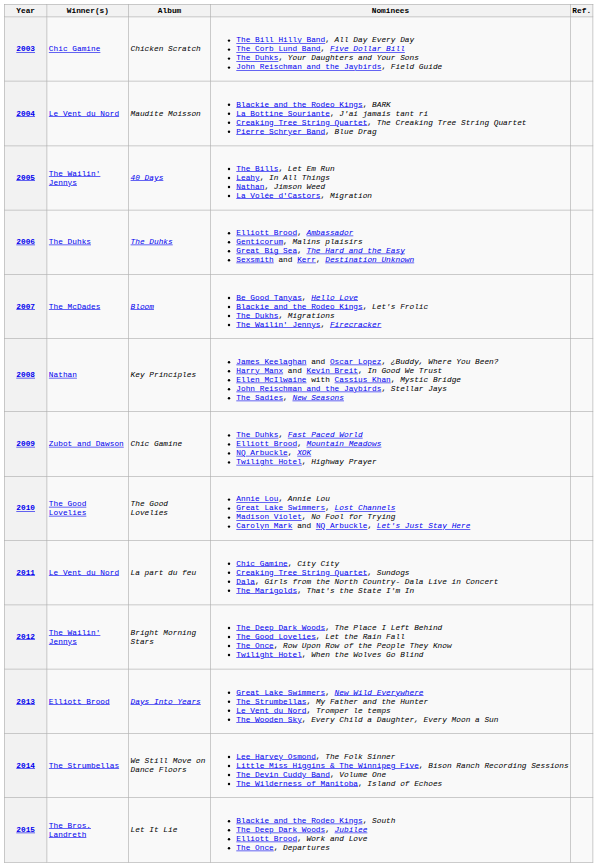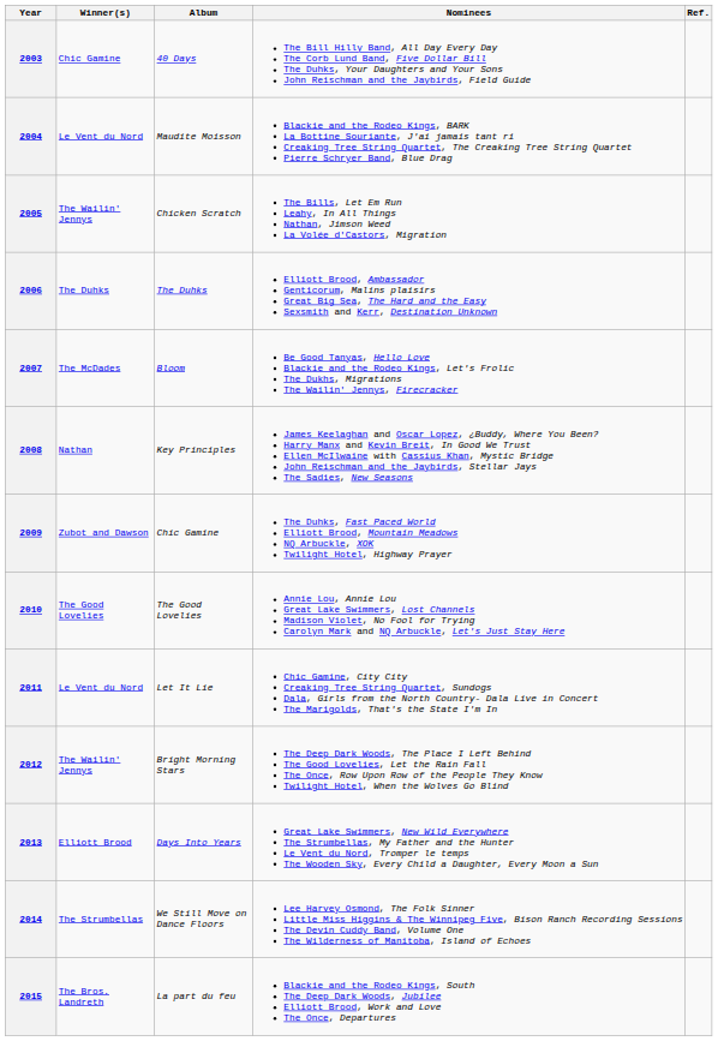2003 | Album: Chicken Scratch -> 40 Days
2005 | Album: 40 Days -> Chicken Scratch
2011 | Album: La part du feu -> Let It Lie
2015 | Album: Let It Lie -> La part du feu
